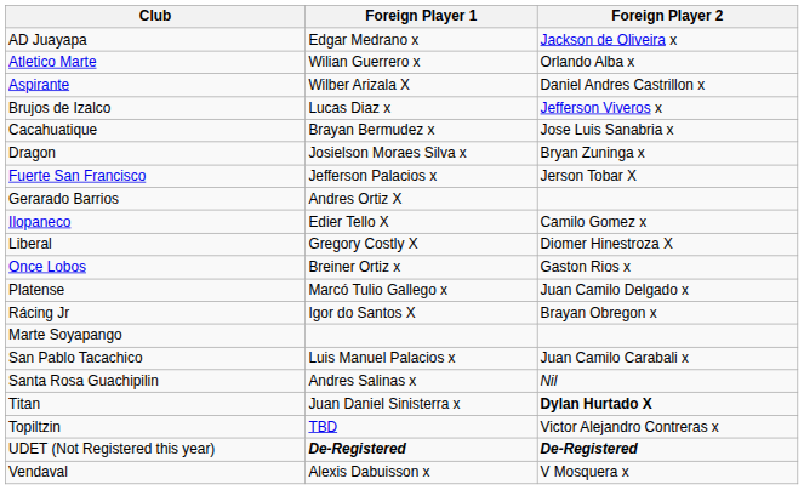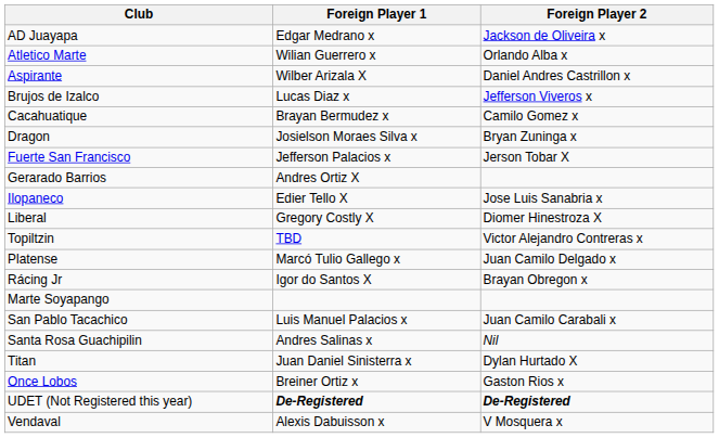Cacahuatique | Foreign Player 2: Jose Luis Sanabria x -> Camilo Gomez x
Ilopaneco | Foreign Player 2: Camilo Gomez x -> Jose Luis Sanabria x
rows swapped: Once Lobos <-> Topiltzin
Titan | Foreign Player 2: bold -> normal
